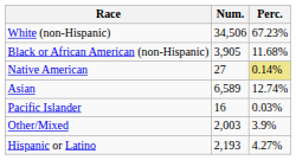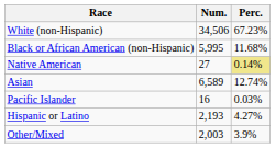Black or African American (non-Hispanic) | Num.: 3,905 -> 5,995
rows swapped: Other/Mixed <-> Hispanic or Latino
